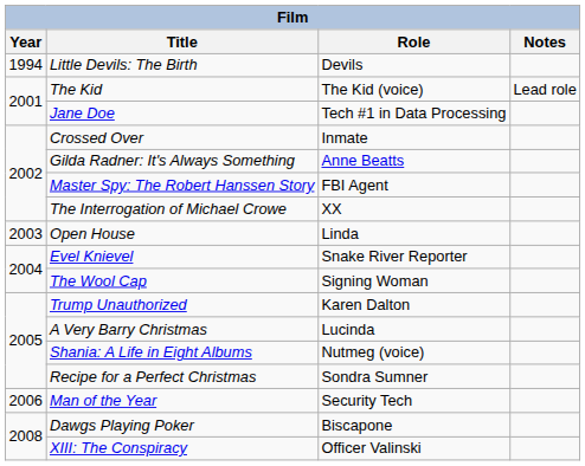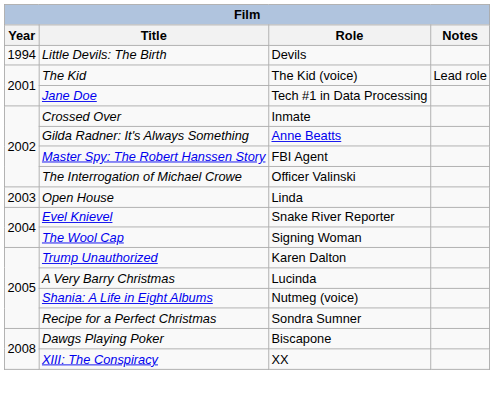The Interrogation of Michael Crowe | Role: XX -> Officer Valinski
- row: 2006 | Man of the Year | Security Tech
XIII: The Conspiracy | Role: Officer Valinski -> XX
